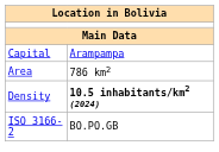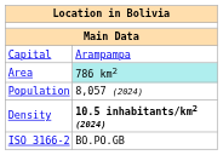Area | column 2: no background -> paleturquoise background
+ row: Population | 8,057 (2024)
